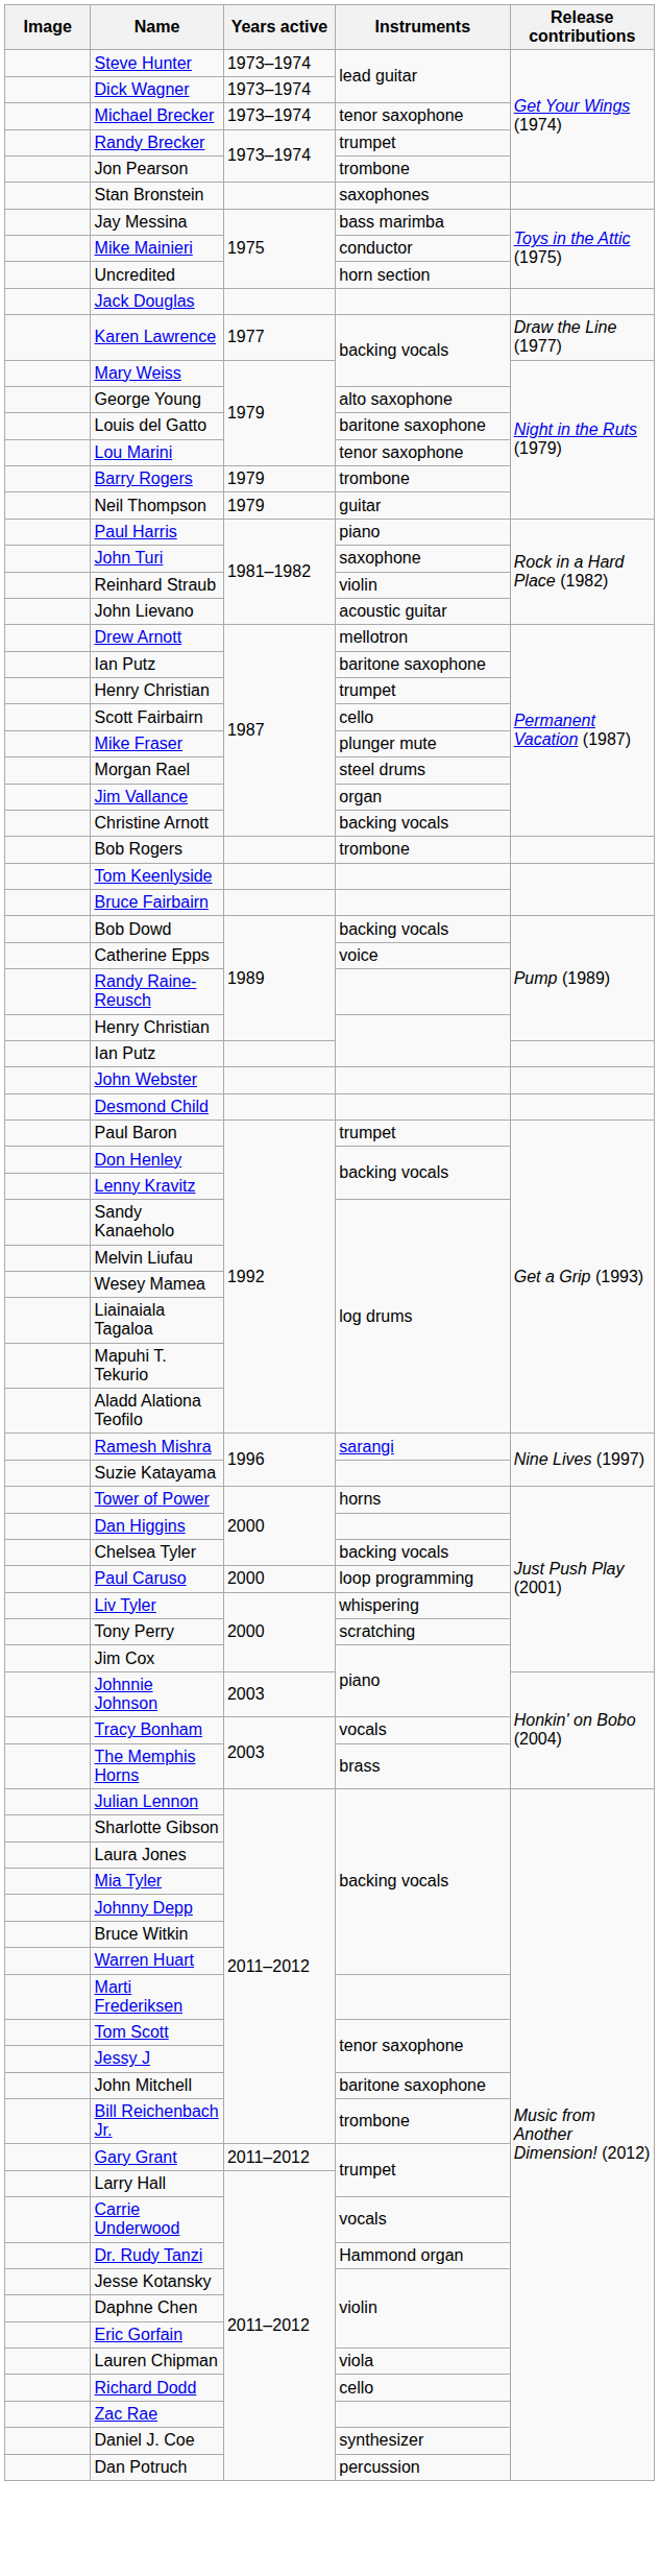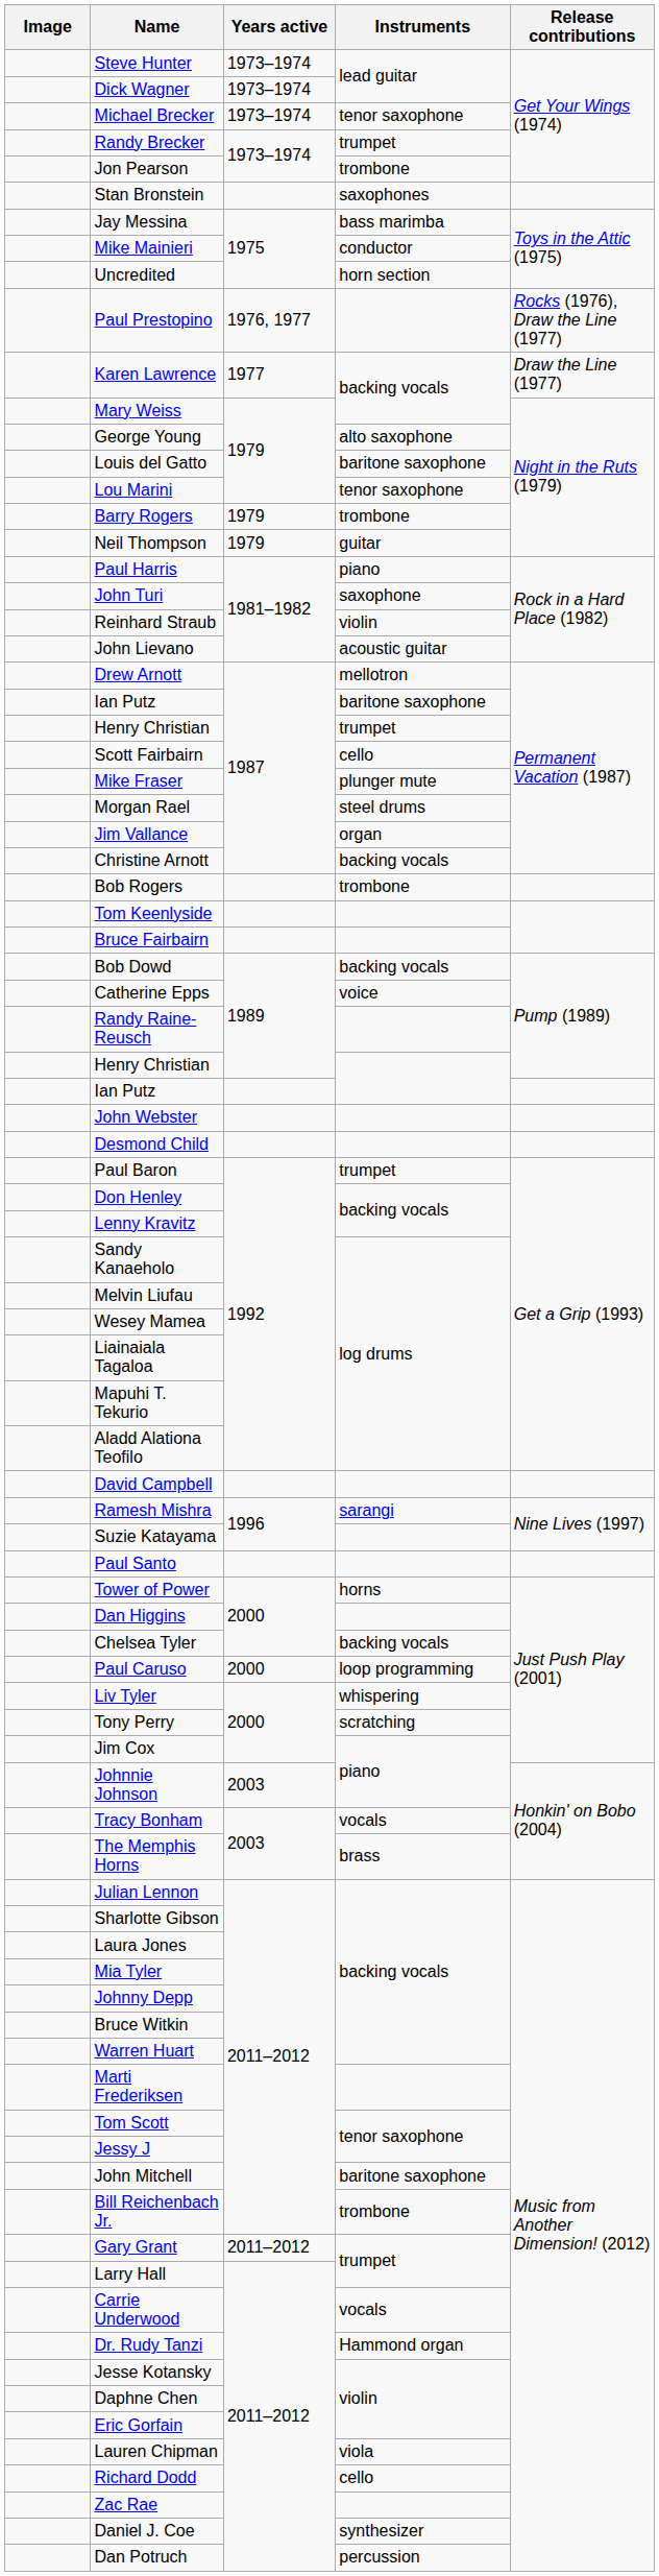+ row: Paul Prestopino | 1976, 1977 | Rocks (1976), Draw the Line (1977)
- row: Jack Douglas
+ row: David Campbell
+ row: Paul Santo
